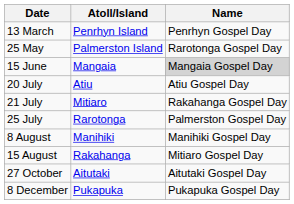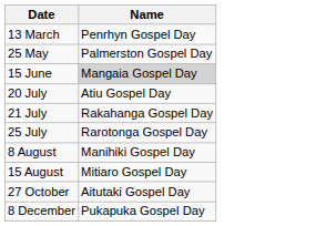- column: Atoll/Island | Penrhyn Island | Palmerston Island | Mangaia | Atiu | Mitiaro | Rarotonga | Manihiki | Rakahanga | Aitutaki | Pukapuka
25 May | Name: Rarotonga Gospel Day -> Palmerston Gospel Day
25 July | Name: Palmerston Gospel Day -> Rarotonga Gospel Day
